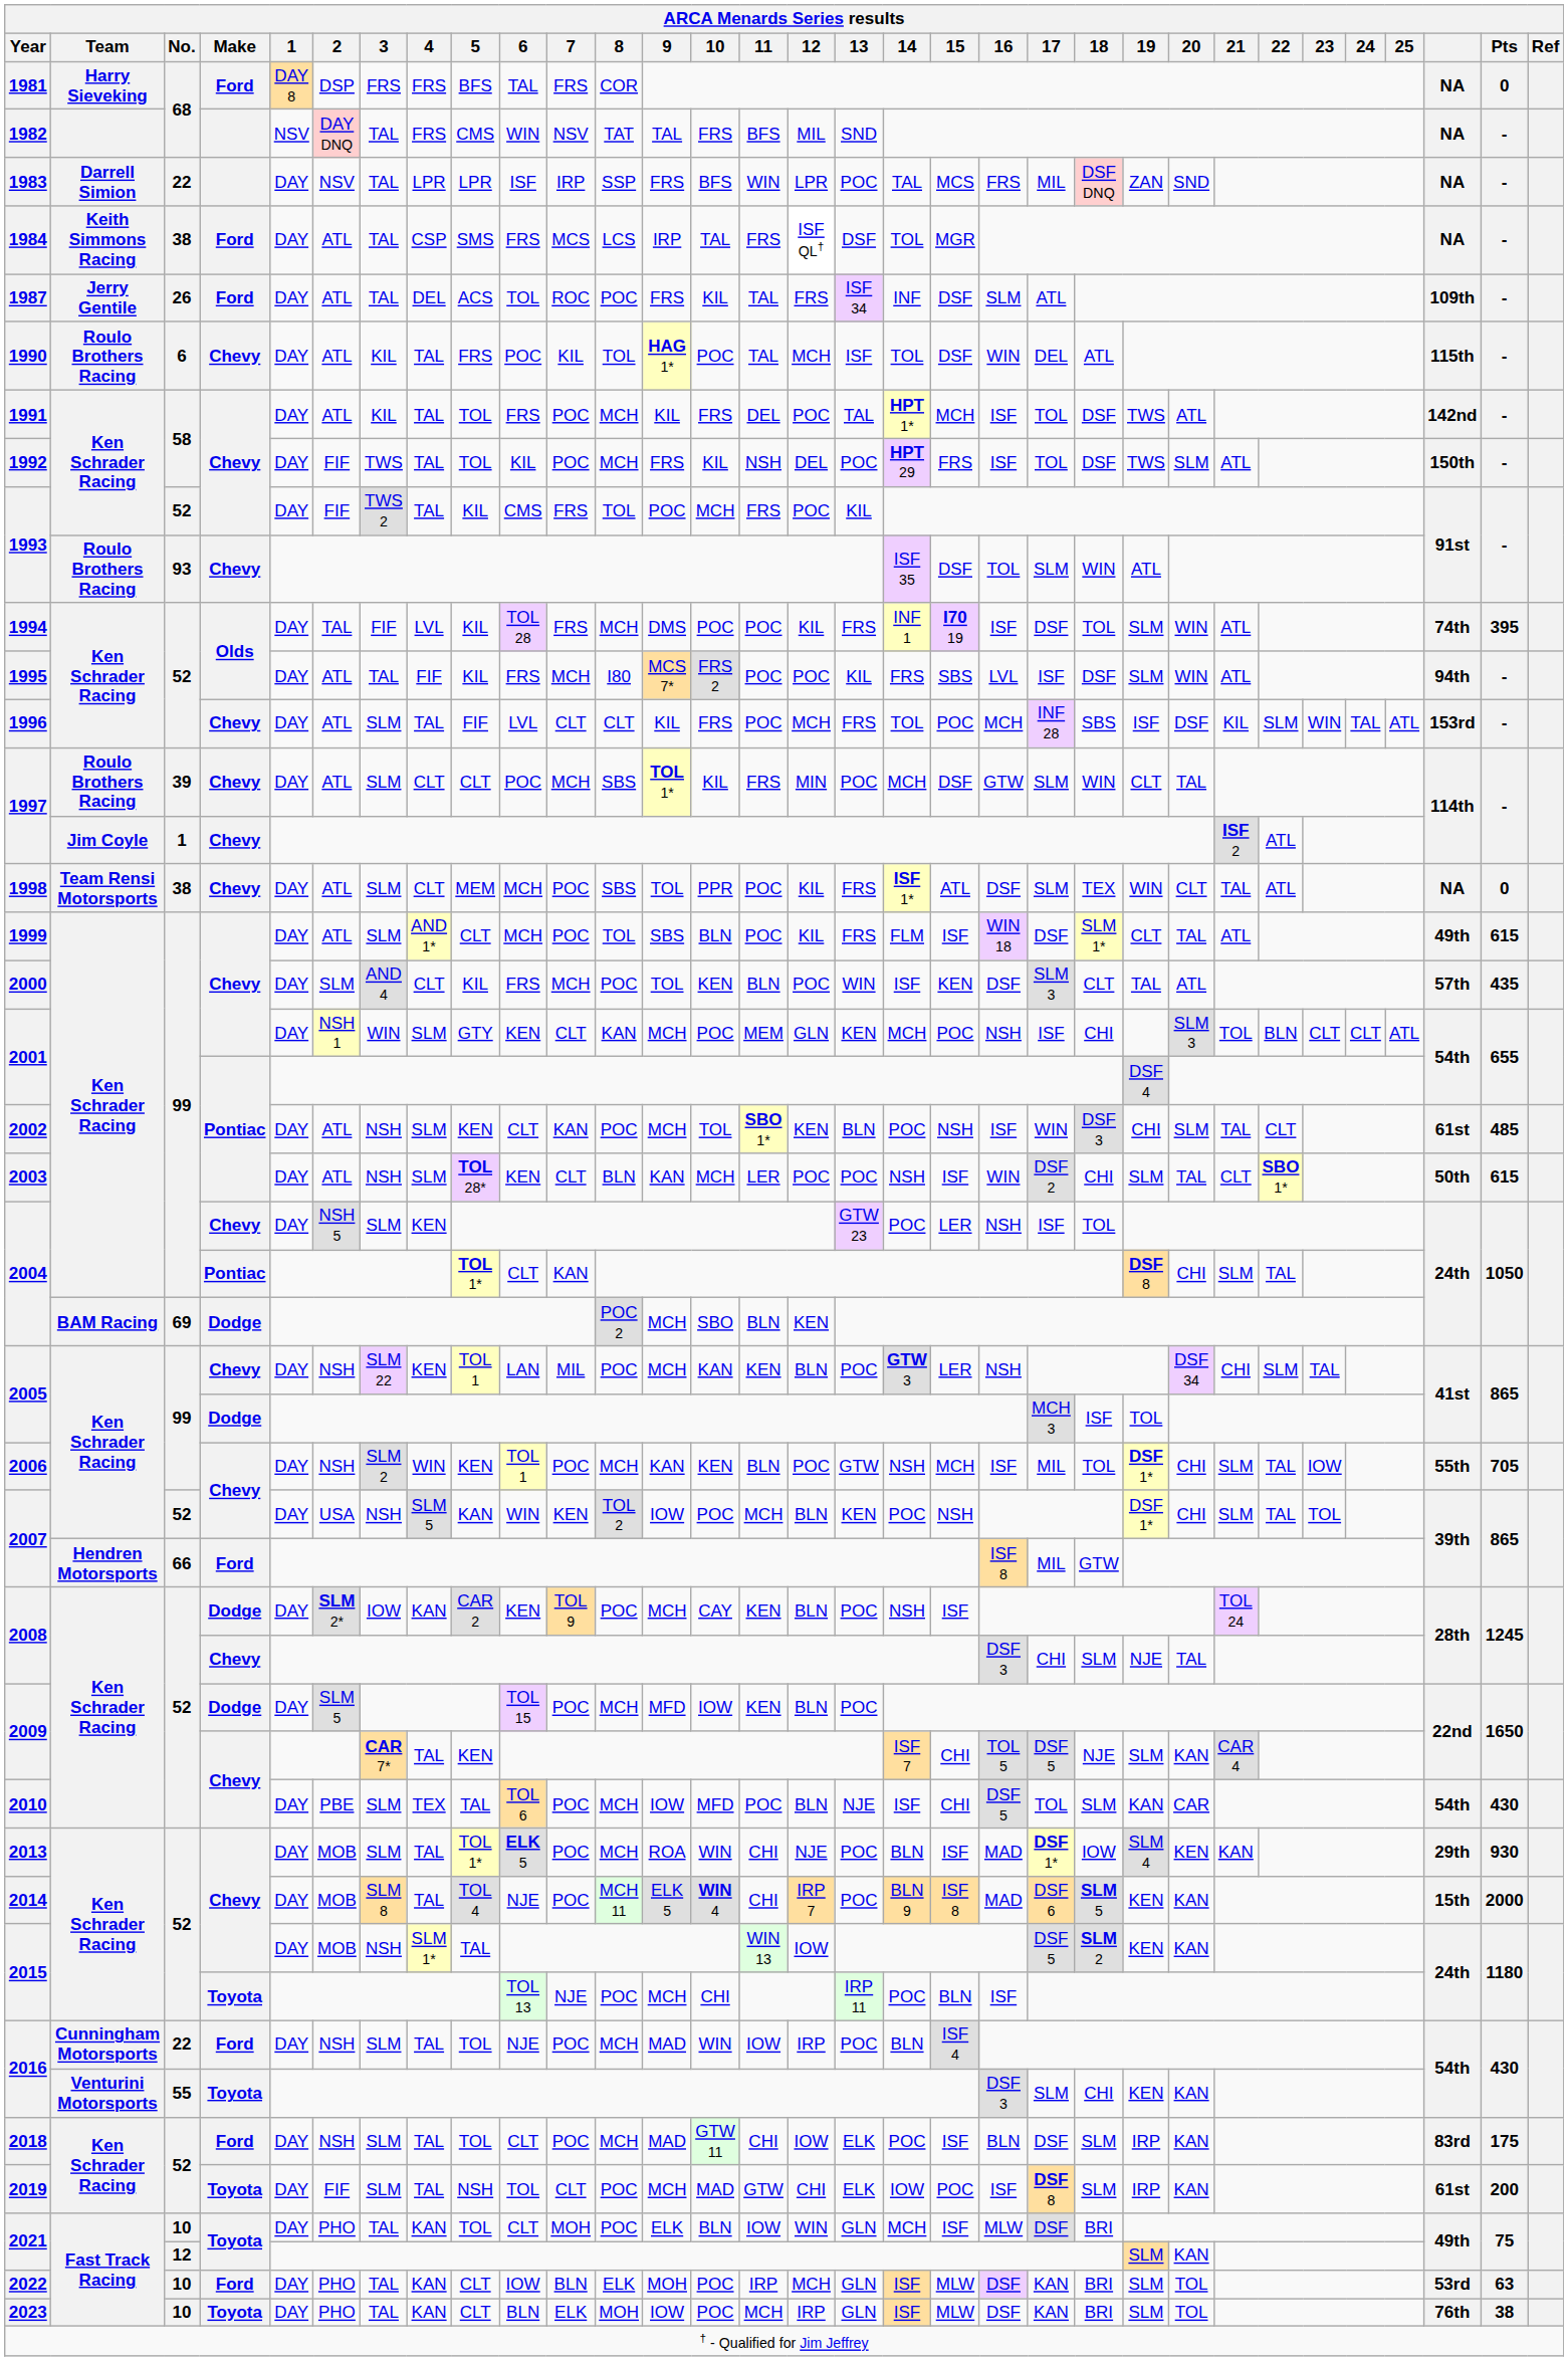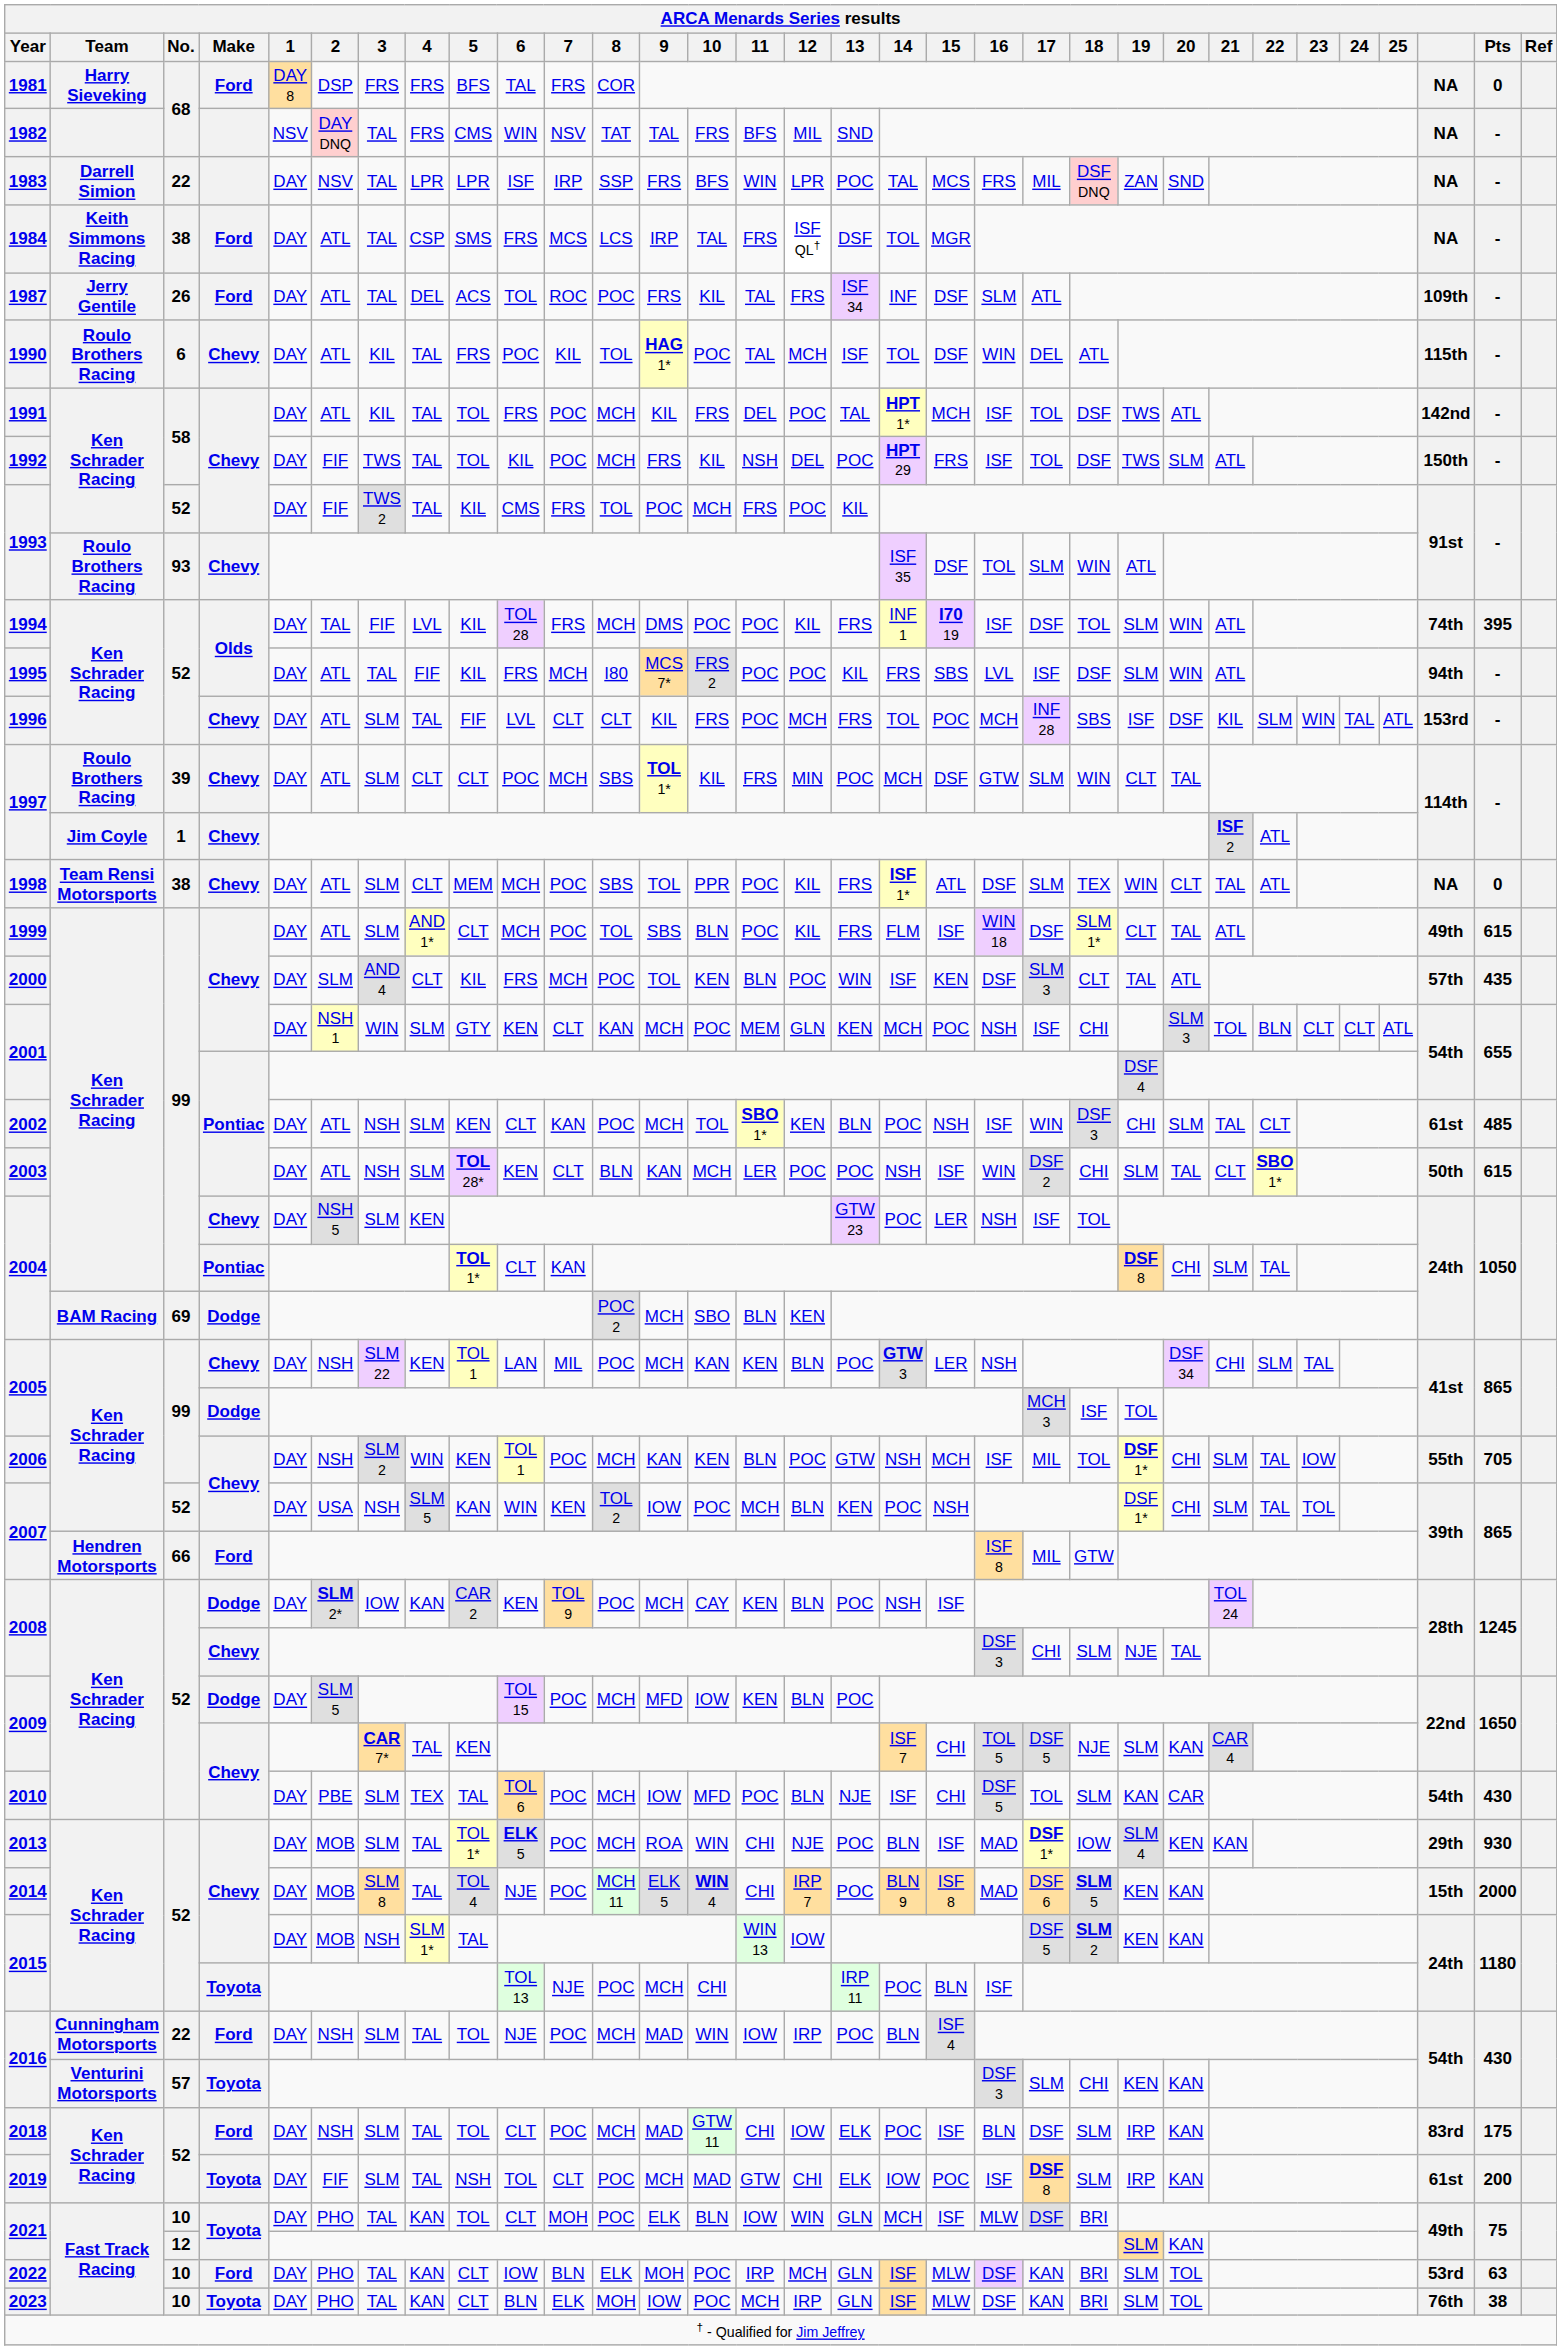2016 / Toyota | No.: 55 -> 57
